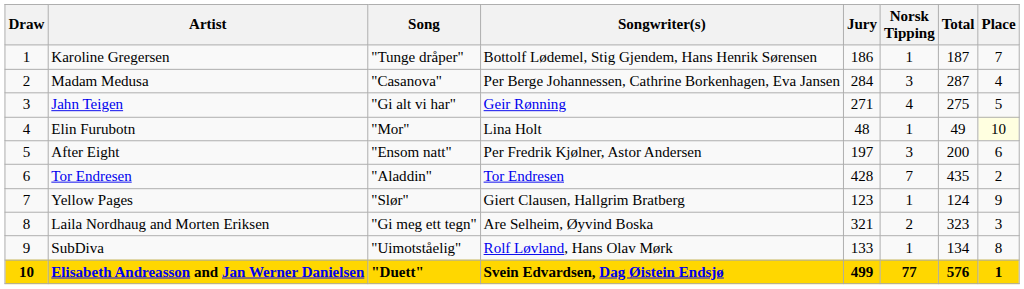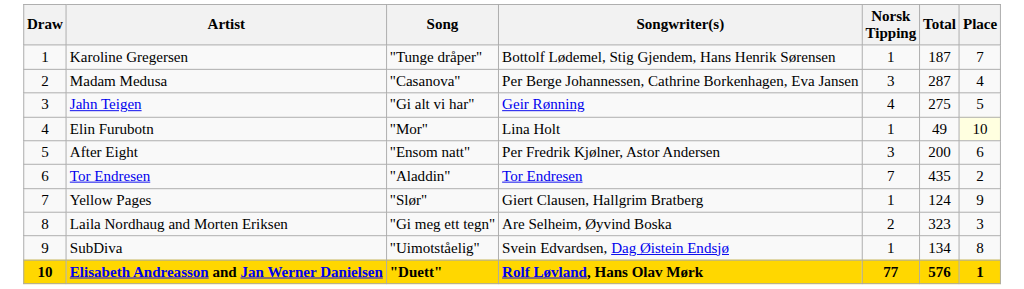- column: Jury | 186 | 284 | 271 | 48 | 197 | 428 | 123 | 321 | 133 | 499
SubDiva | Songwriter(s): Rolf Løvland, Hans Olav Mørk -> Svein Edvardsen, Dag Øistein Endsjø
Elisabeth Andreasson and Jan Werner Danielsen | Songwriter(s): Svein Edvardsen, Dag Øistein Endsjø -> Rolf Løvland, Hans Olav Mørk
